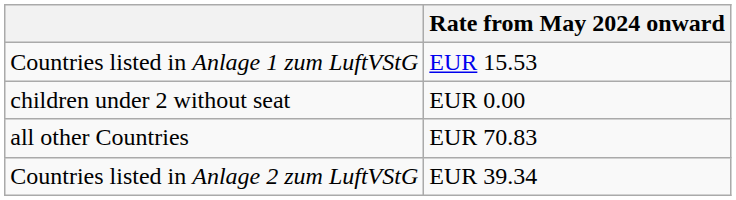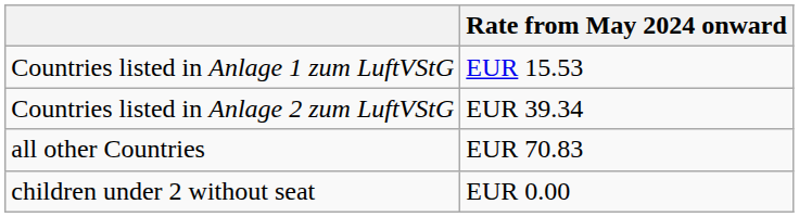rows swapped: Countries listed in Anlage 2 zum LuftVStG <-> children under 2 without seat
